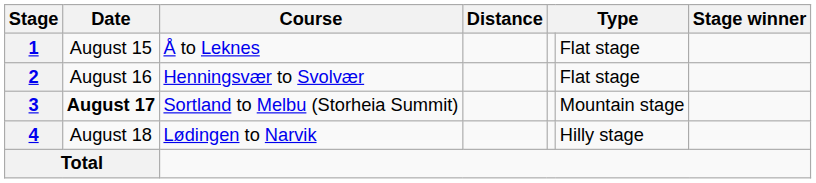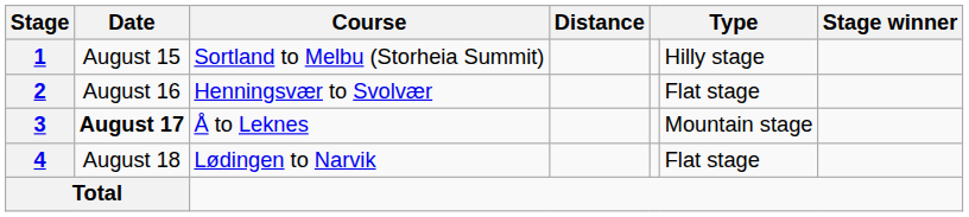1 | Course: Å to Leknes -> Sortland to Melbu (Storheia Summit)
1 | column 6: Flat stage -> Hilly stage
3 | Course: Sortland to Melbu (Storheia Summit) -> Å to Leknes
4 | column 6: Hilly stage -> Flat stage
